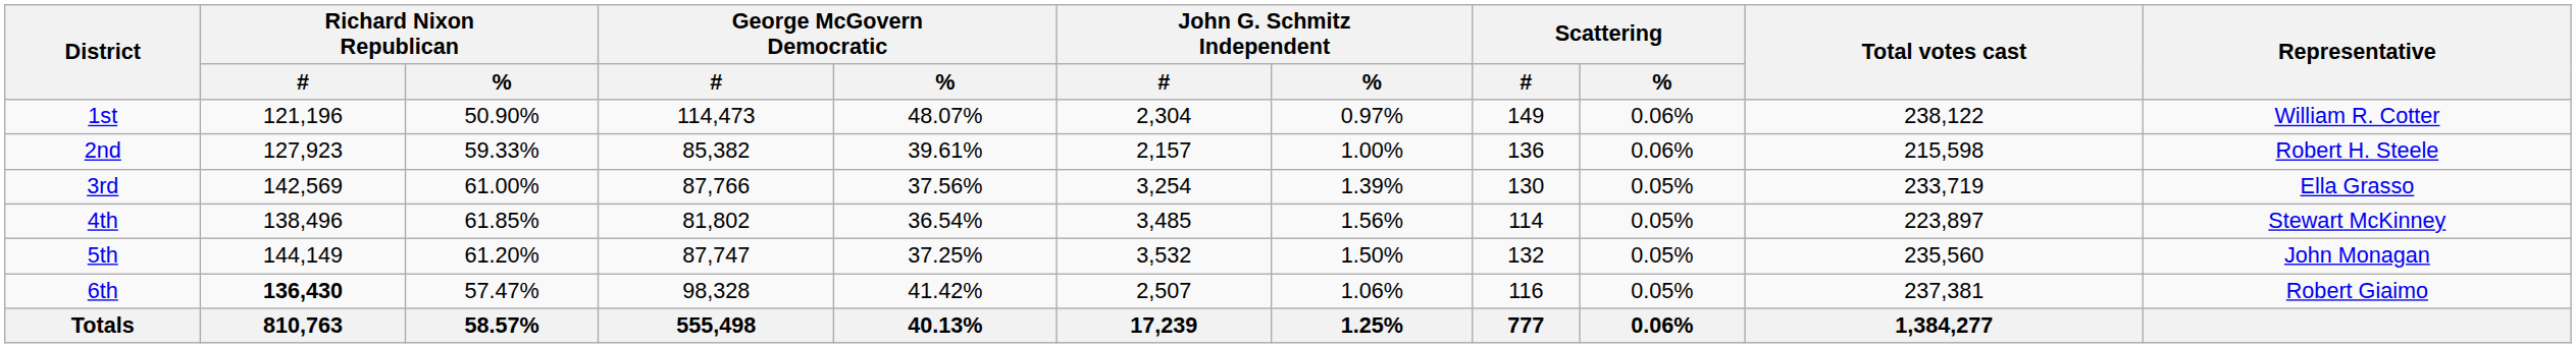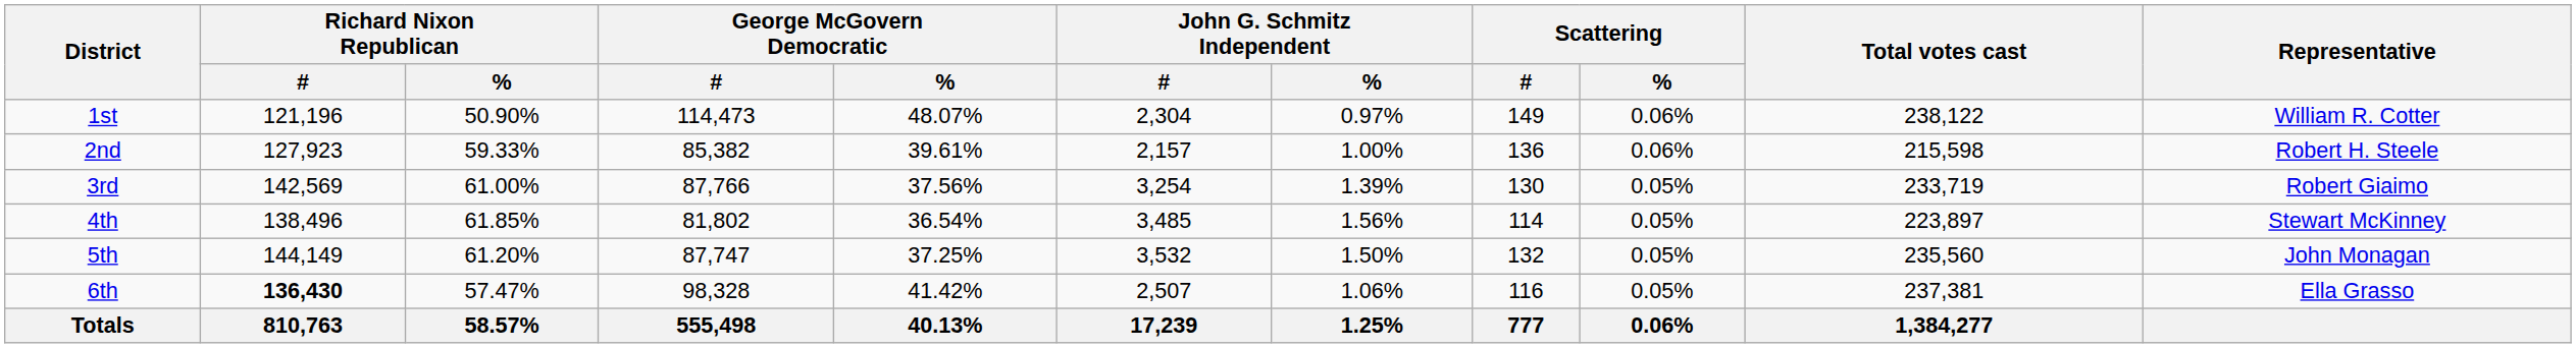3rd | Representative: Ella Grasso -> Robert Giaimo
6th | Representative: Robert Giaimo -> Ella Grasso
